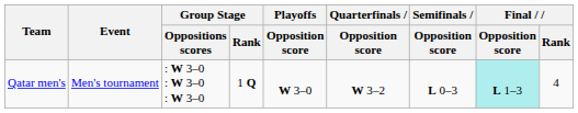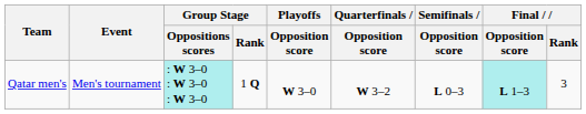Qatar men's | Group Stage / Oppositions scores: no background -> paleturquoise background
Qatar men's | Final / Rank: 4 -> 3
